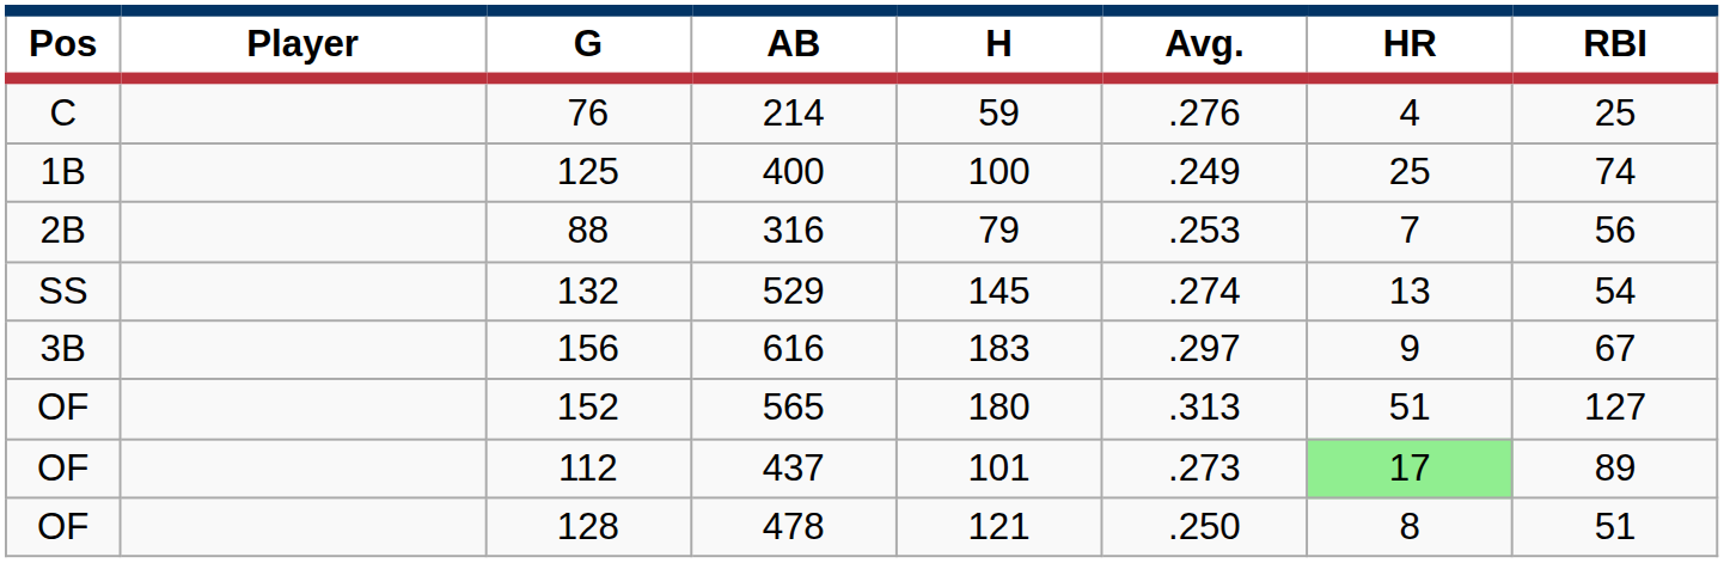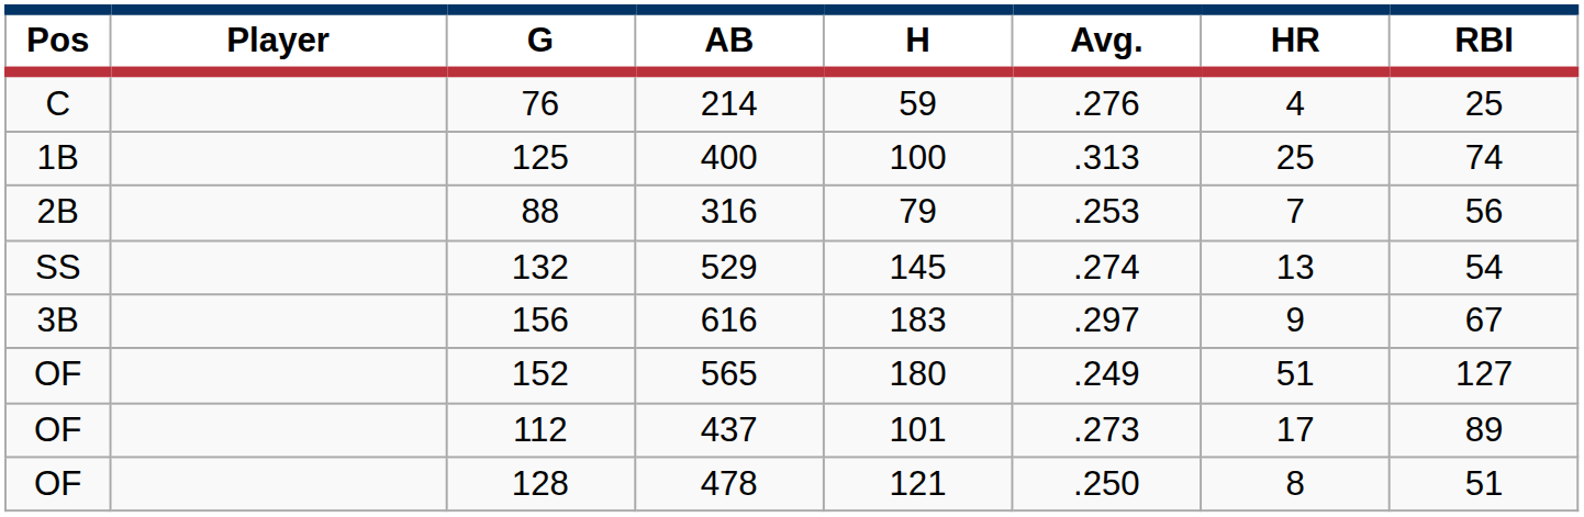125 | Avg.: .249 -> .313
152 | Avg.: .313 -> .249
112 | HR: lightgreen background -> no background
